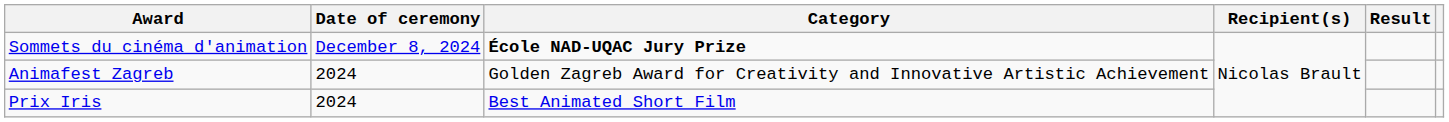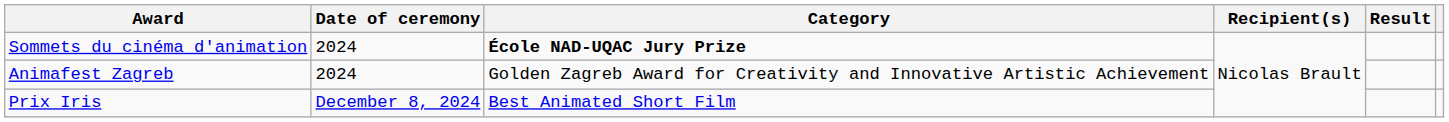Sommets du cinéma d'animation | Date of ceremony: December 8, 2024 -> 2024
Prix Iris | Date of ceremony: 2024 -> December 8, 2024
